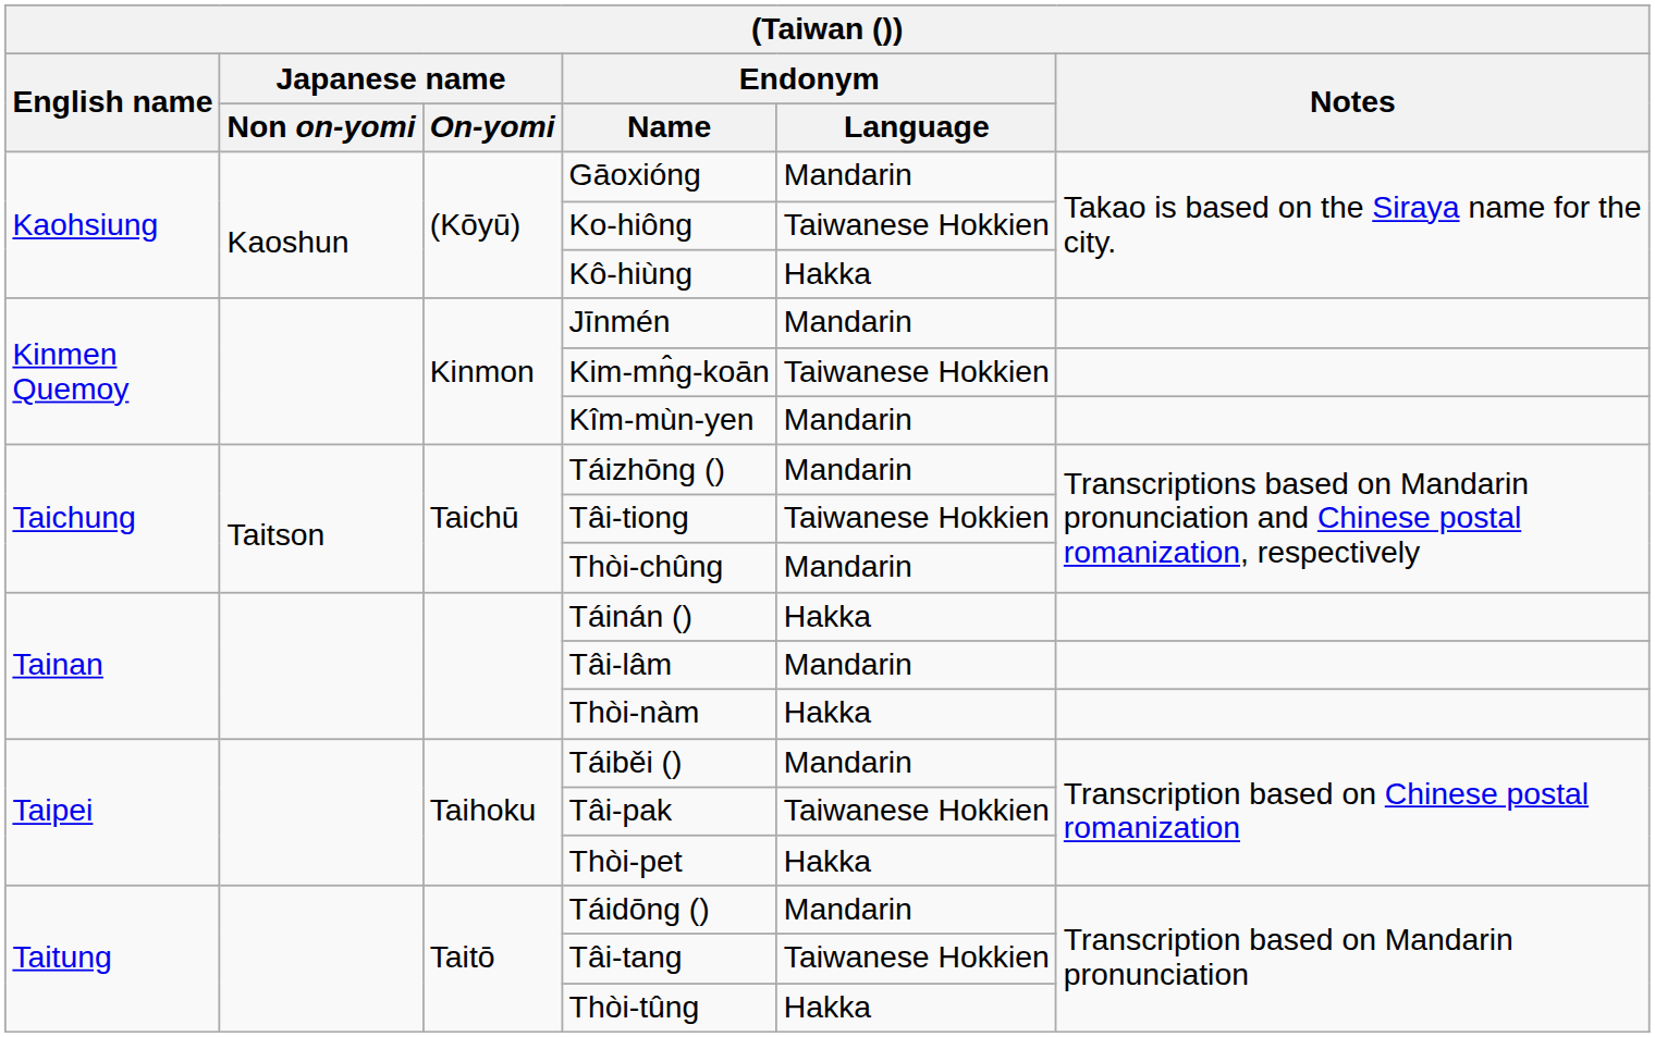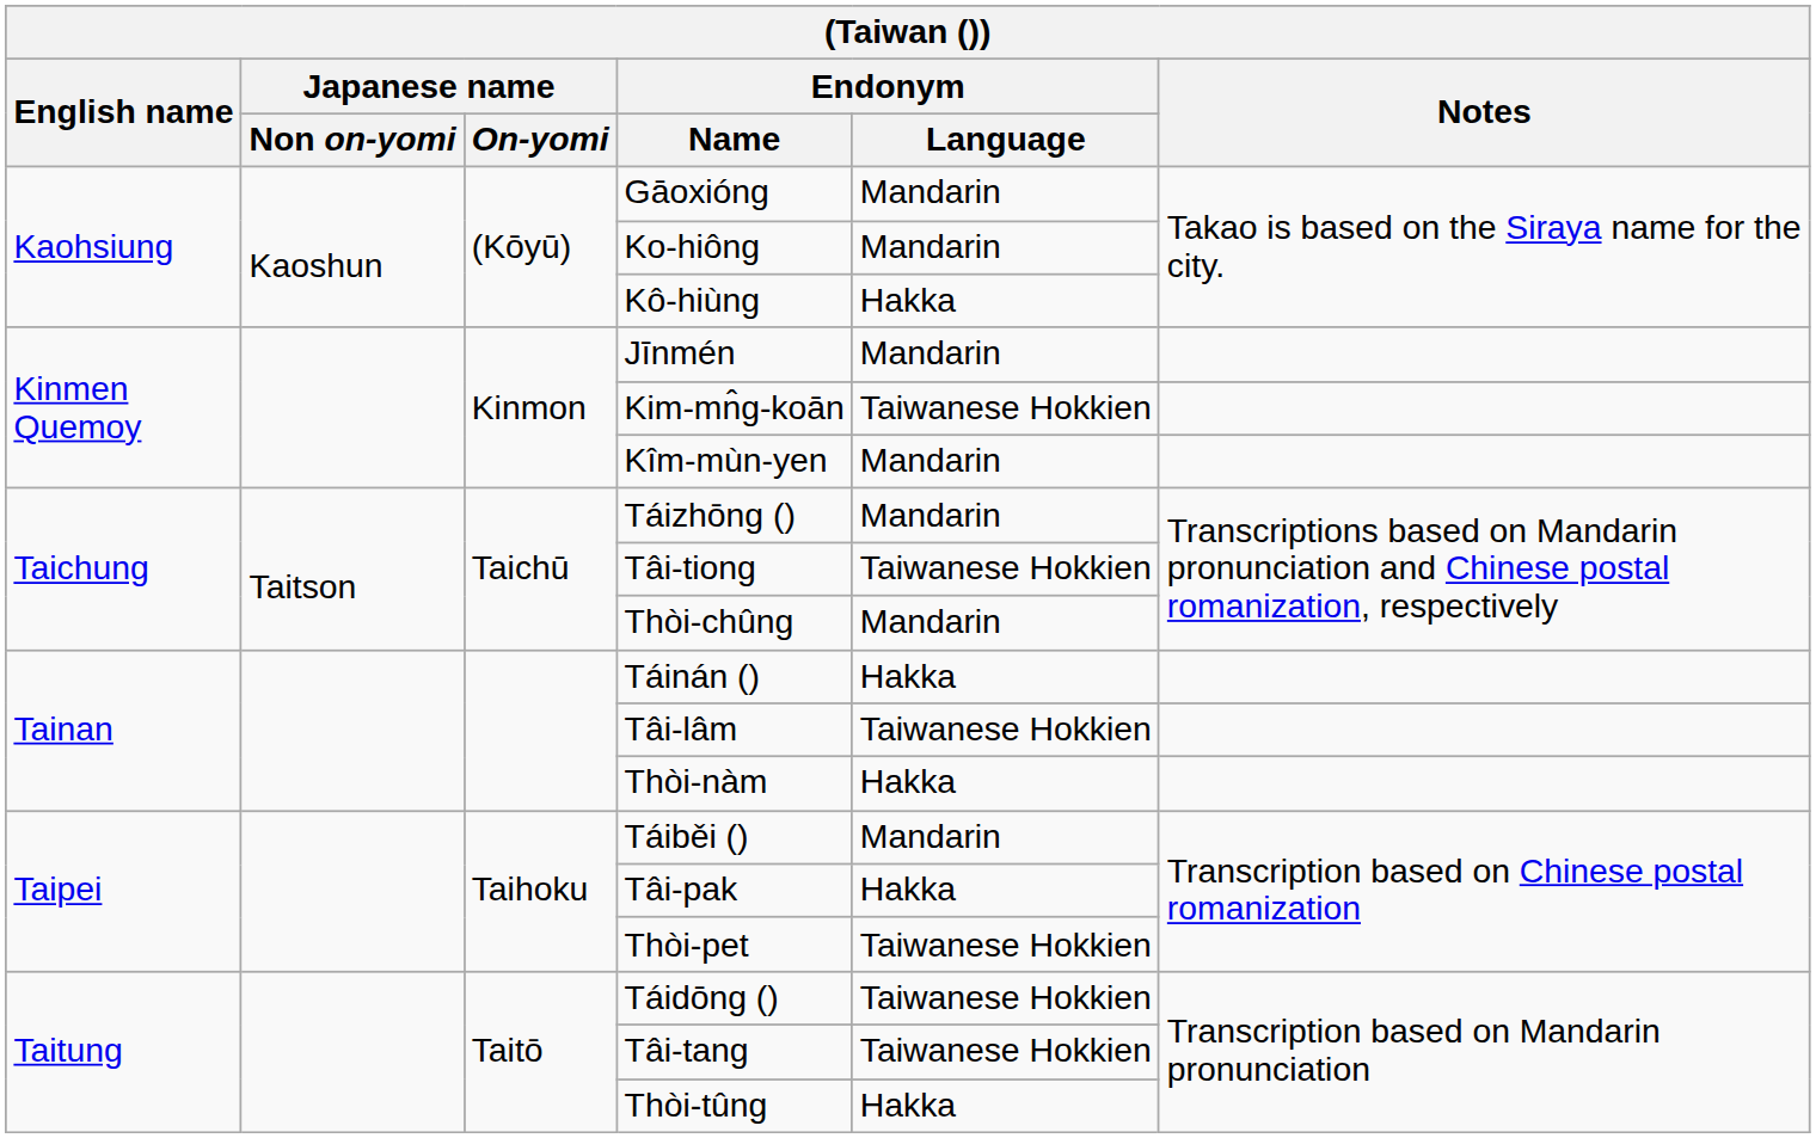Ko-hiông | Endonym / Language: Taiwanese Hokkien -> Mandarin
Tâi-lâm | Endonym / Language: Mandarin -> Taiwanese Hokkien
Tâi-pak | Endonym / Language: Taiwanese Hokkien -> Hakka
Thòi-pet | Endonym / Language: Hakka -> Taiwanese Hokkien
Táidōng () | Endonym / Language: Mandarin -> Taiwanese Hokkien
